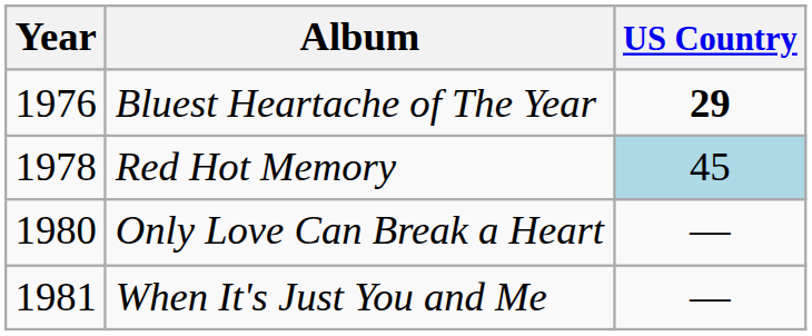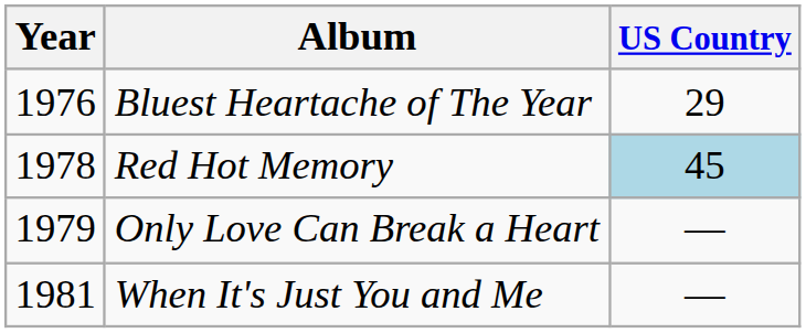Bluest Heartache of The Year | US Country: bold -> normal
Only Love Can Break a Heart | Year: 1980 -> 1979
